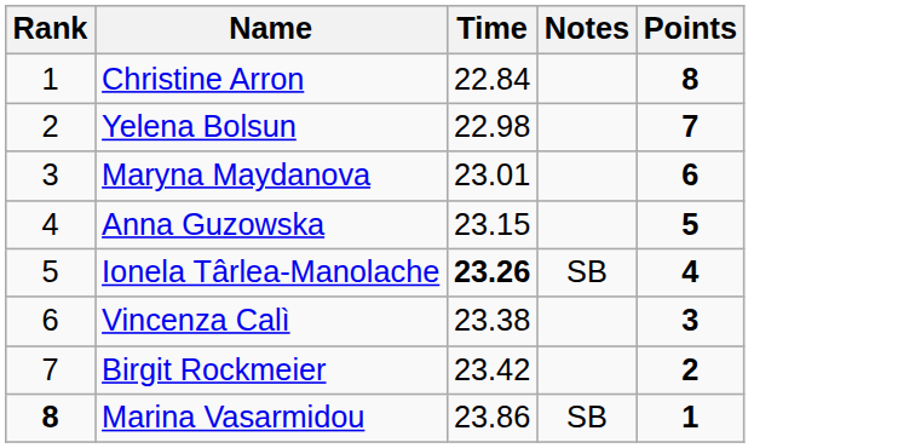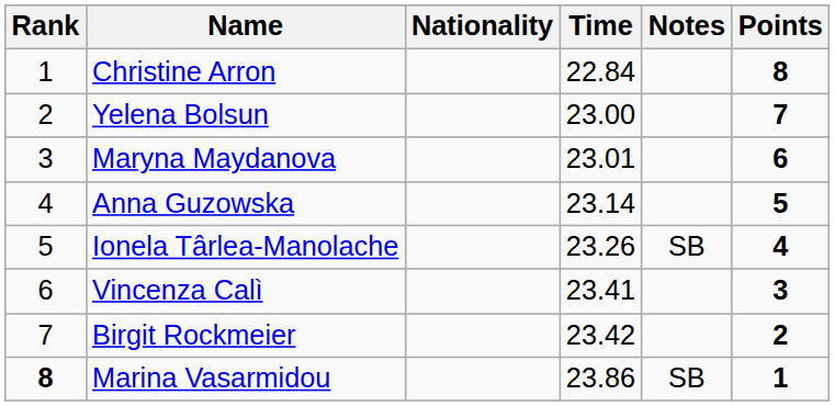+ column: Nationality
Yelena Bolsun | Time: 22.98 -> 23.00
Anna Guzowska | Time: 23.15 -> 23.14
Ionela Târlea-Manolache | Time: bold -> normal
Vincenza Calì | Time: 23.38 -> 23.41
